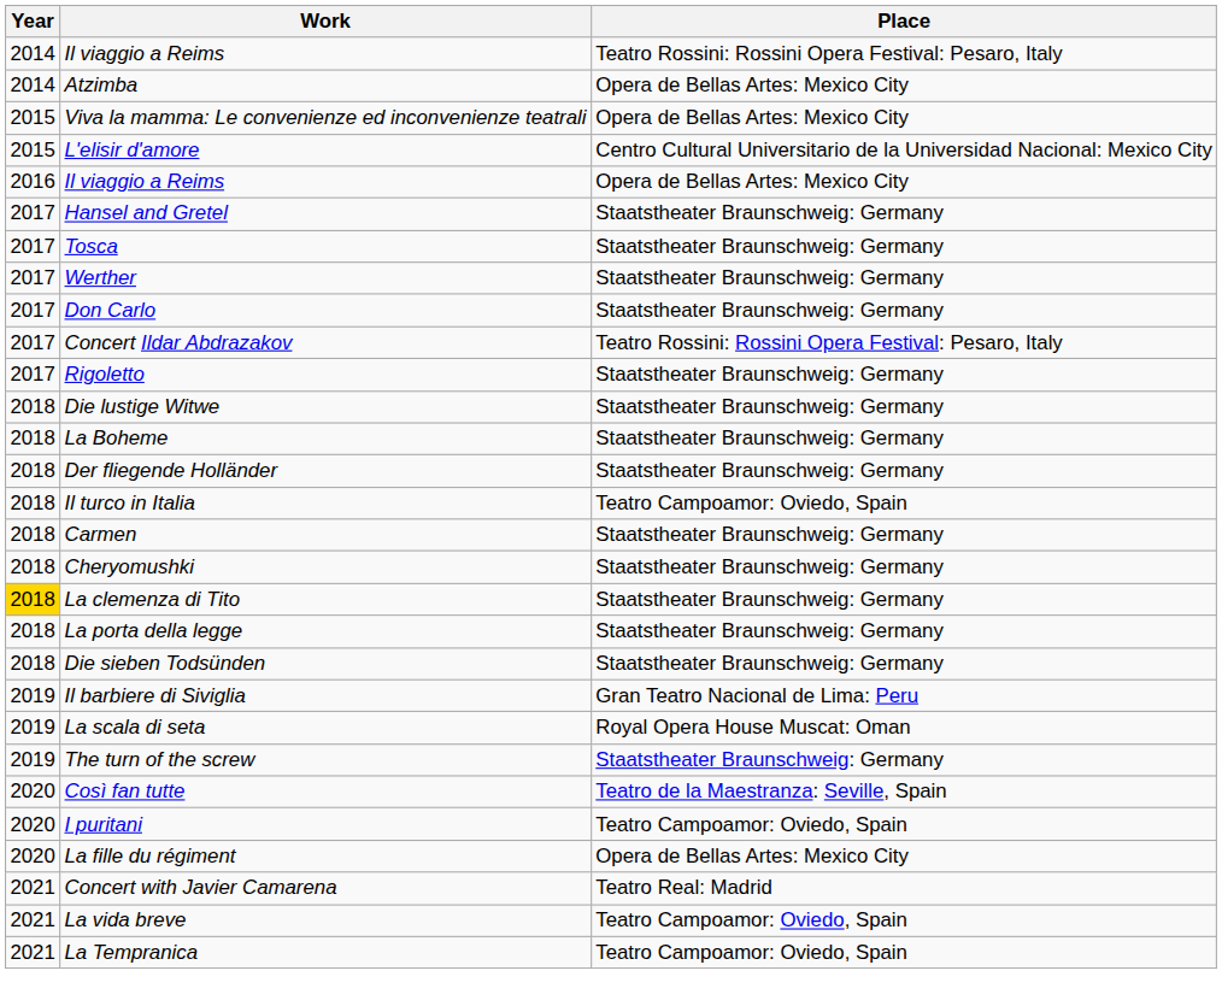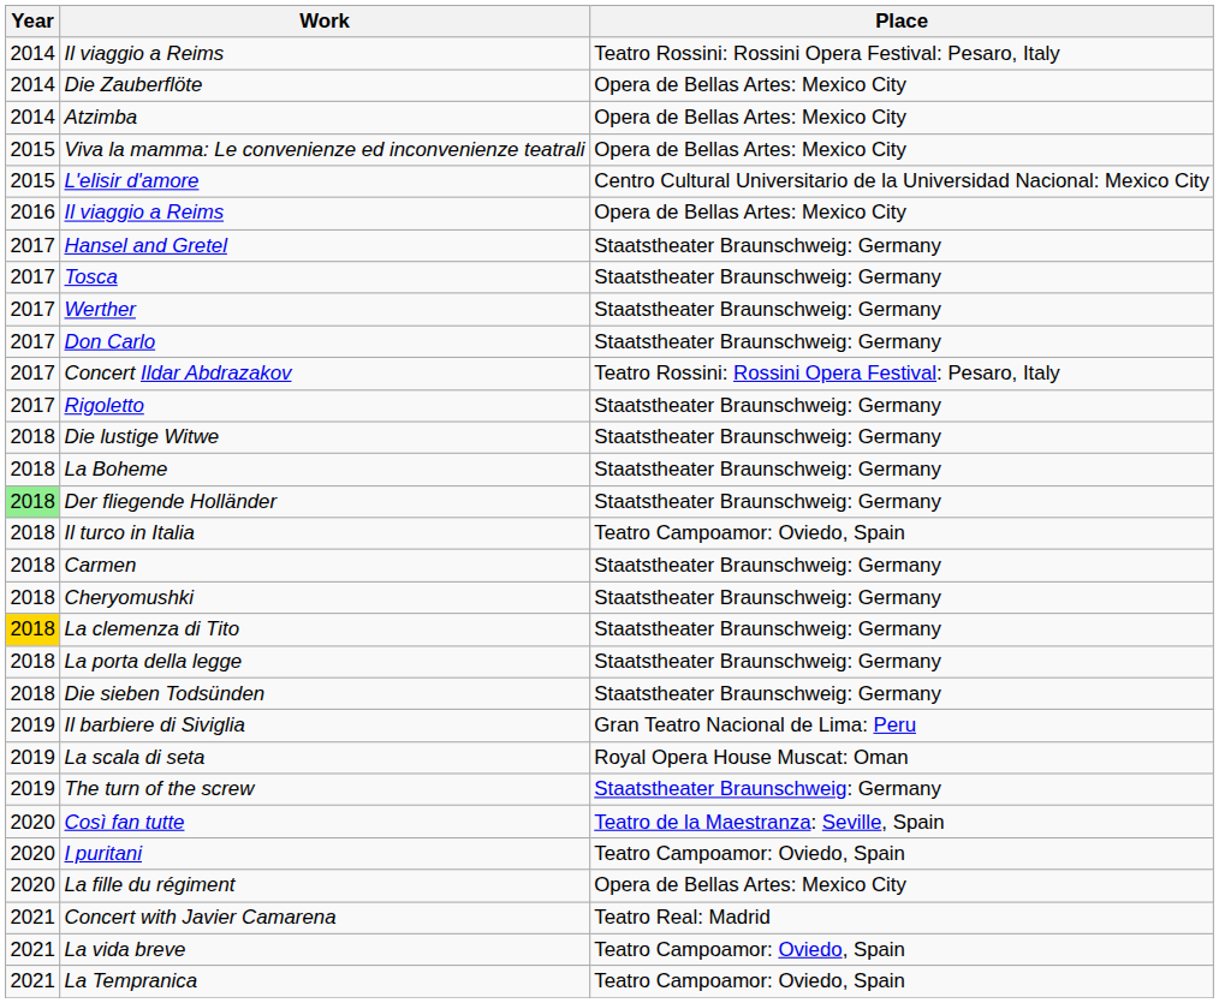+ row: 2014 | Die Zauberflöte | Opera de Bellas Artes: Mexico City
Der fliegende Holländer | Year: no background -> lightgreen background
